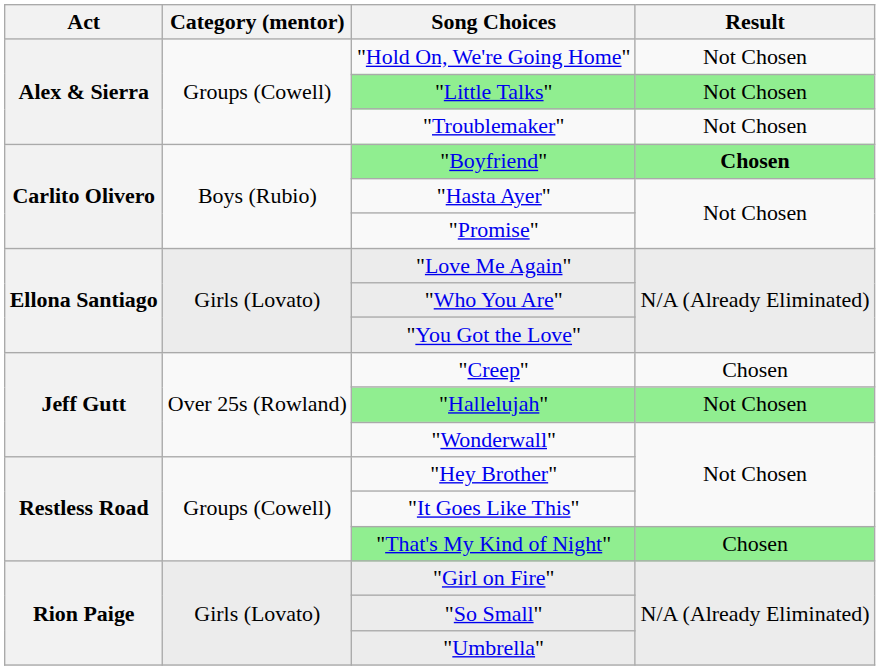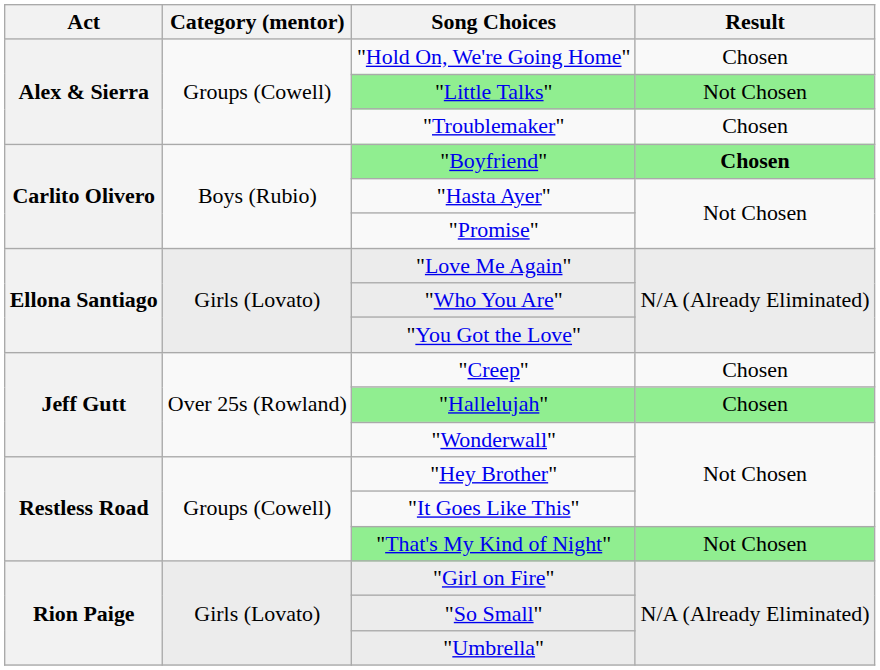"Hold On, We're Going Home" | Result: Not Chosen -> Chosen
"Troublemaker" | Result: Not Chosen -> Chosen
"Hallelujah" | Result: Not Chosen -> Chosen
"That's My Kind of Night" | Result: Chosen -> Not Chosen
